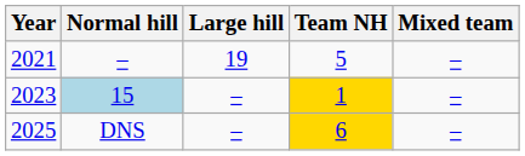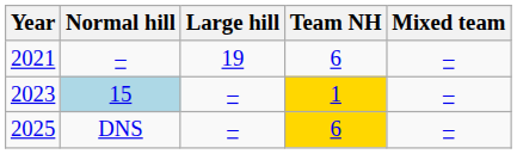2021 | Team NH: 5 -> 6
